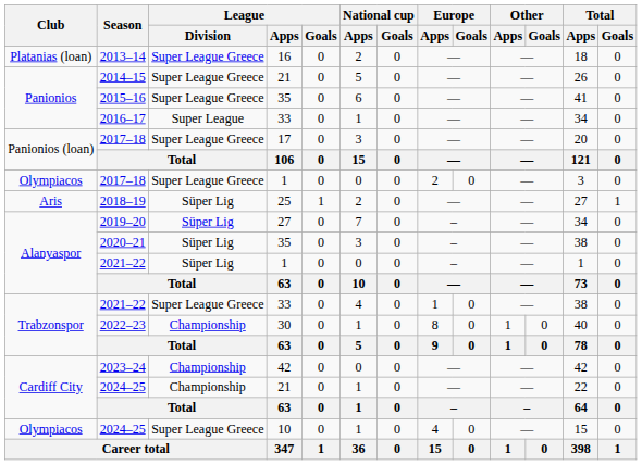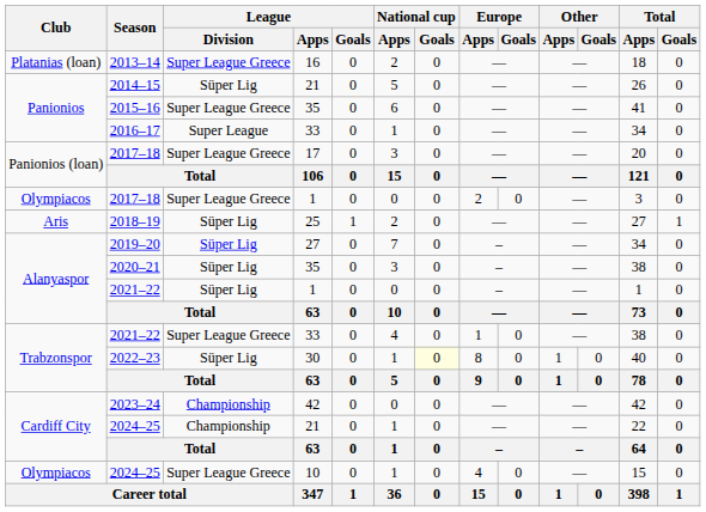2014–15 | League / Division: Super League Greece -> Süper Lig
2022–23 | League / Division: Championship -> Süper Lig
2022–23 | National cup / Goals: no background -> lightyellow background
